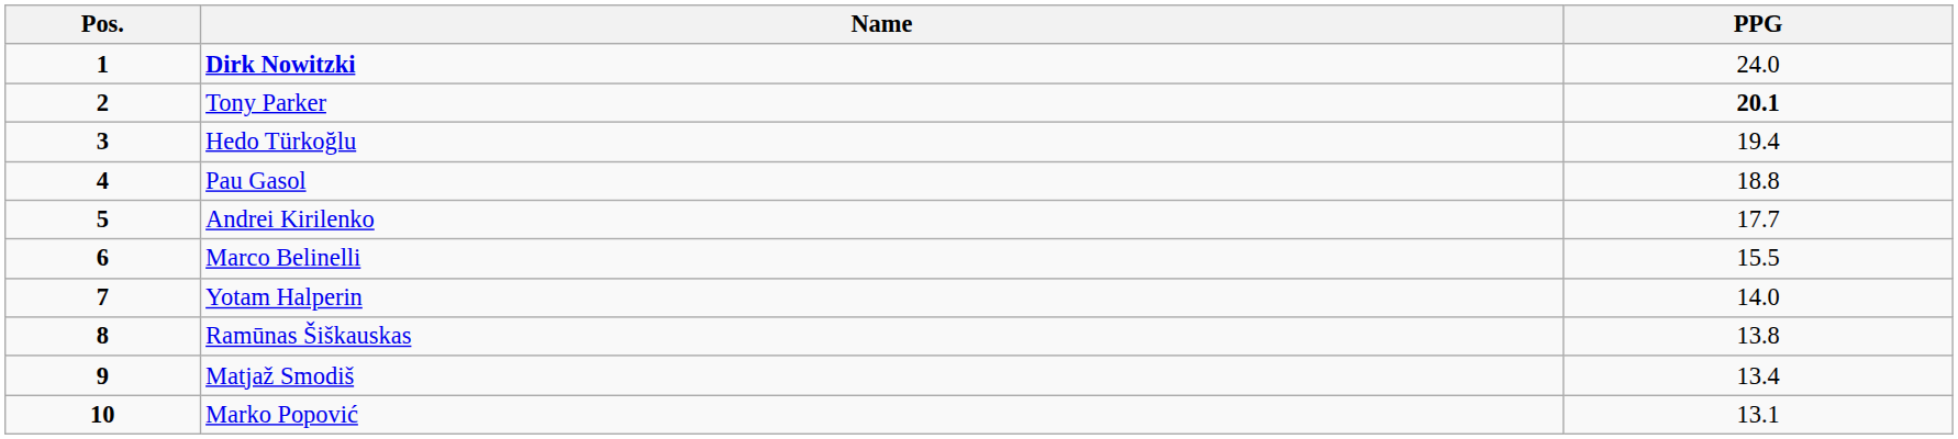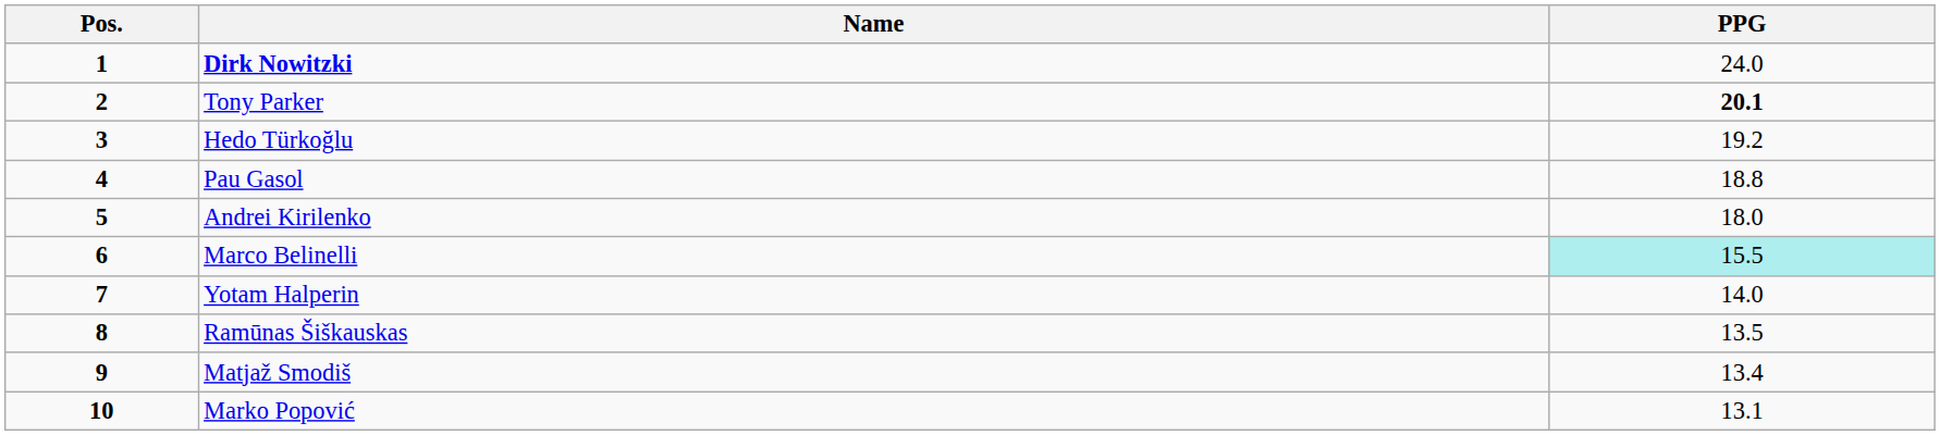Hedo Türkoğlu | PPG: 19.4 -> 19.2
Andrei Kirilenko | PPG: 17.7 -> 18.0
Marco Belinelli | PPG: no background -> paleturquoise background
Ramūnas Šiškauskas | PPG: 13.8 -> 13.5
